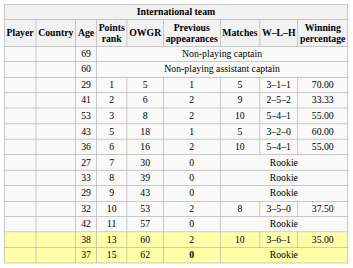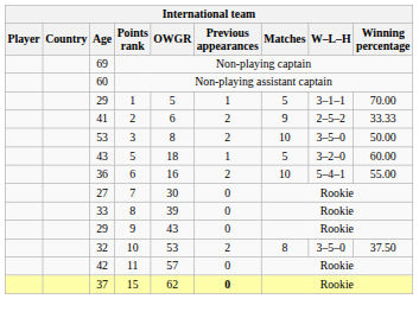3 | W–L–H: 5–4–1 -> 3–5–0
3 | Winning percentage: 55.00 -> 50.00
- row: 38 | 13 | 60 | 2 | 10 | 3–6–1 | 35.00
